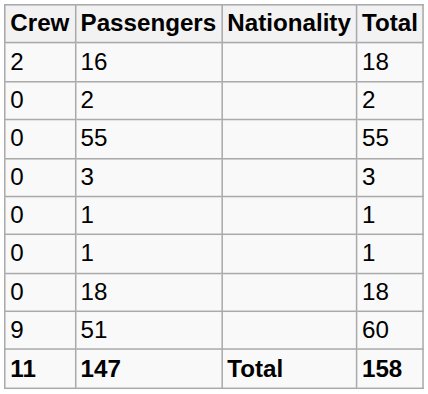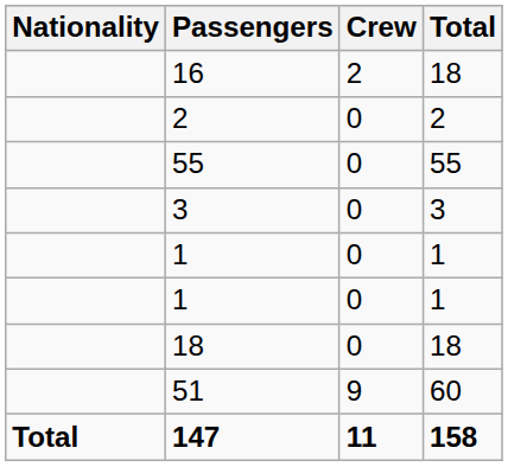columns swapped: Nationality <-> Crew
